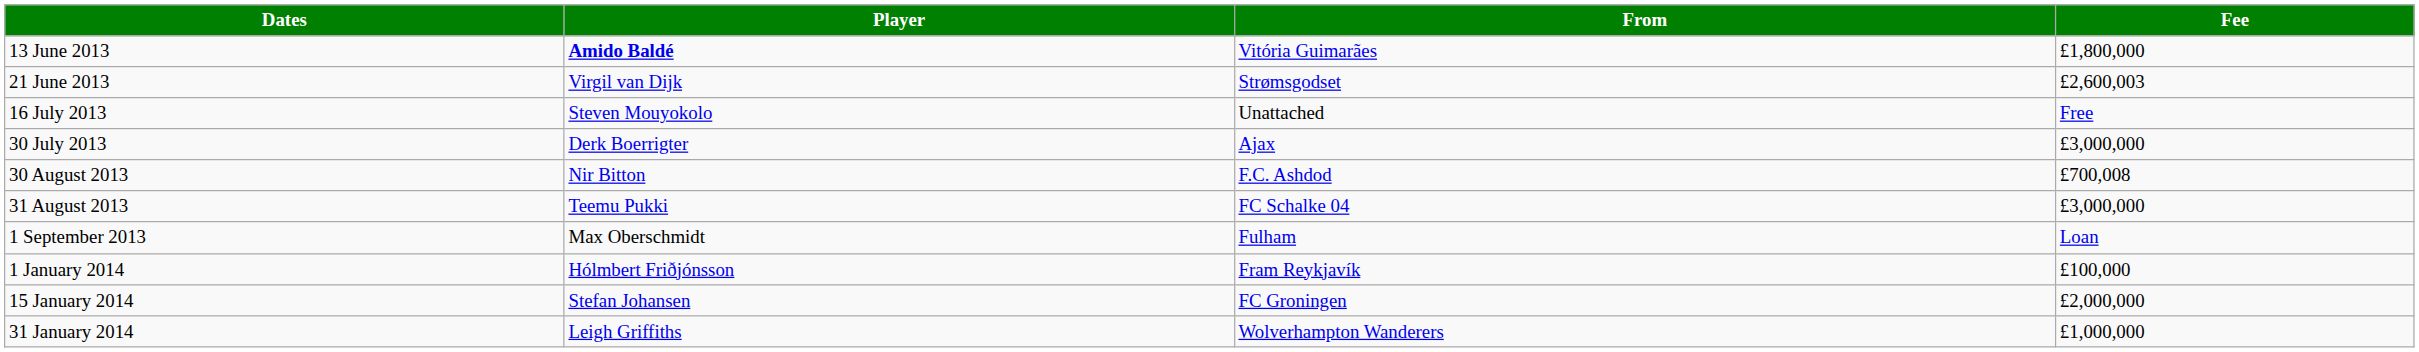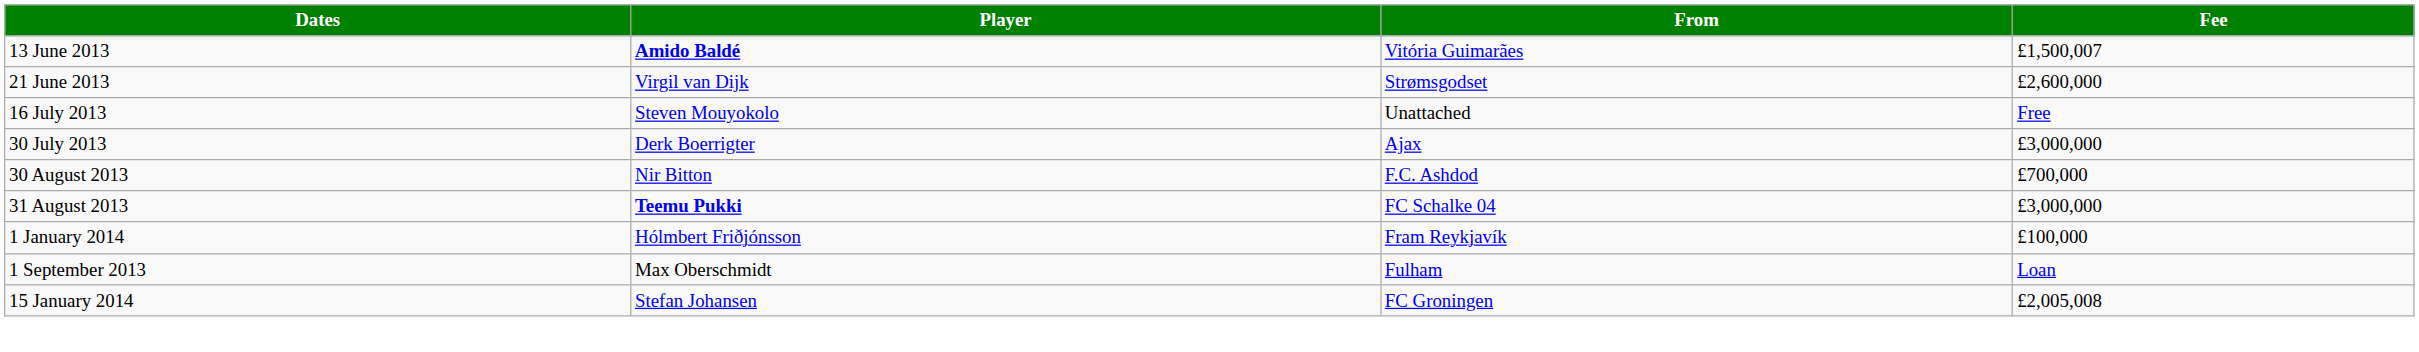13 June 2013 | Fee: £1,800,000 -> £1,500,007
21 June 2013 | Fee: £2,600,003 -> £2,600,000
30 August 2013 | Fee: £700,008 -> £700,000
31 August 2013 | Player: normal -> bold
rows swapped: 1 September 2013 <-> 1 January 2014
15 January 2014 | Fee: £2,000,000 -> £2,005,008
- row: 31 January 2014 | Leigh Griffiths | Wolverhampton Wanderers | £1,000,000
